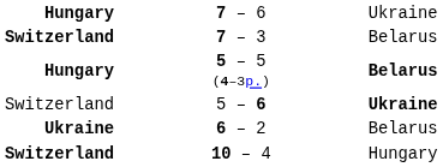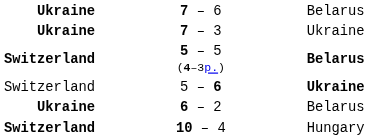7 – 6 | column 1: Hungary -> Ukraine
7 – 6 | column 3: Ukraine -> Belarus
7 – 3 | column 1: Switzerland -> Ukraine
7 – 3 | column 3: Belarus -> Ukraine
5 – 5 (4–3p.) | column 1: Hungary -> Switzerland
